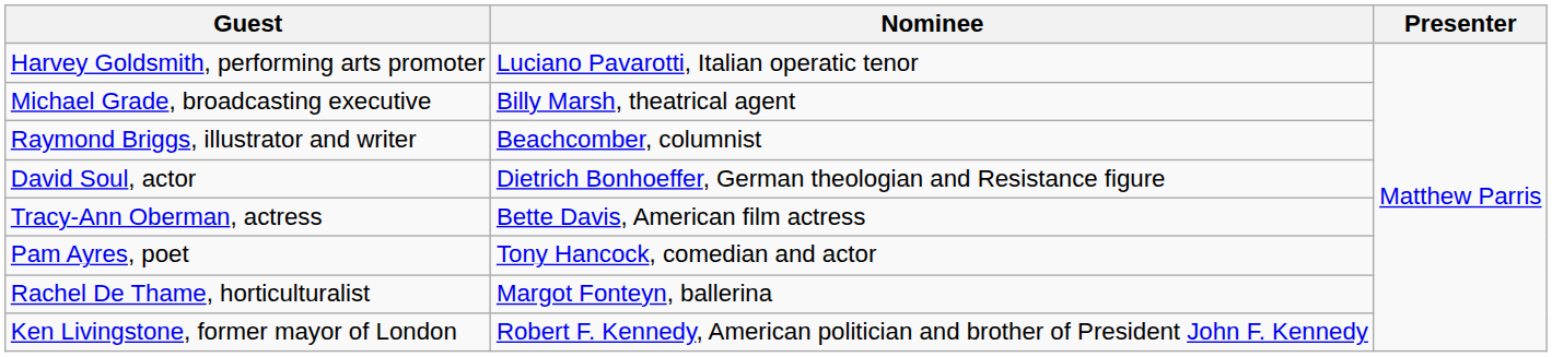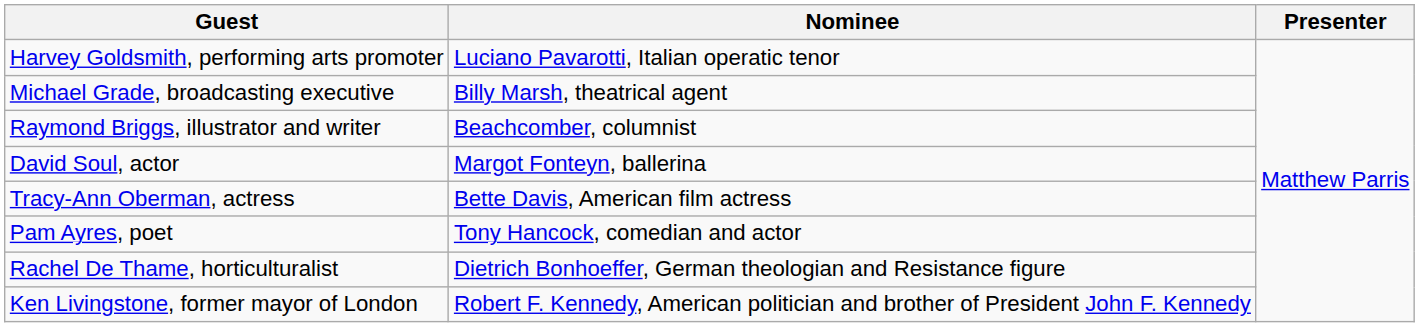David Soul, actor | Nominee: Dietrich Bonhoeffer, German theologian and Resistance figure -> Margot Fonteyn, ballerina
Rachel De Thame, horticulturalist | Nominee: Margot Fonteyn, ballerina -> Dietrich Bonhoeffer, German theologian and Resistance figure
